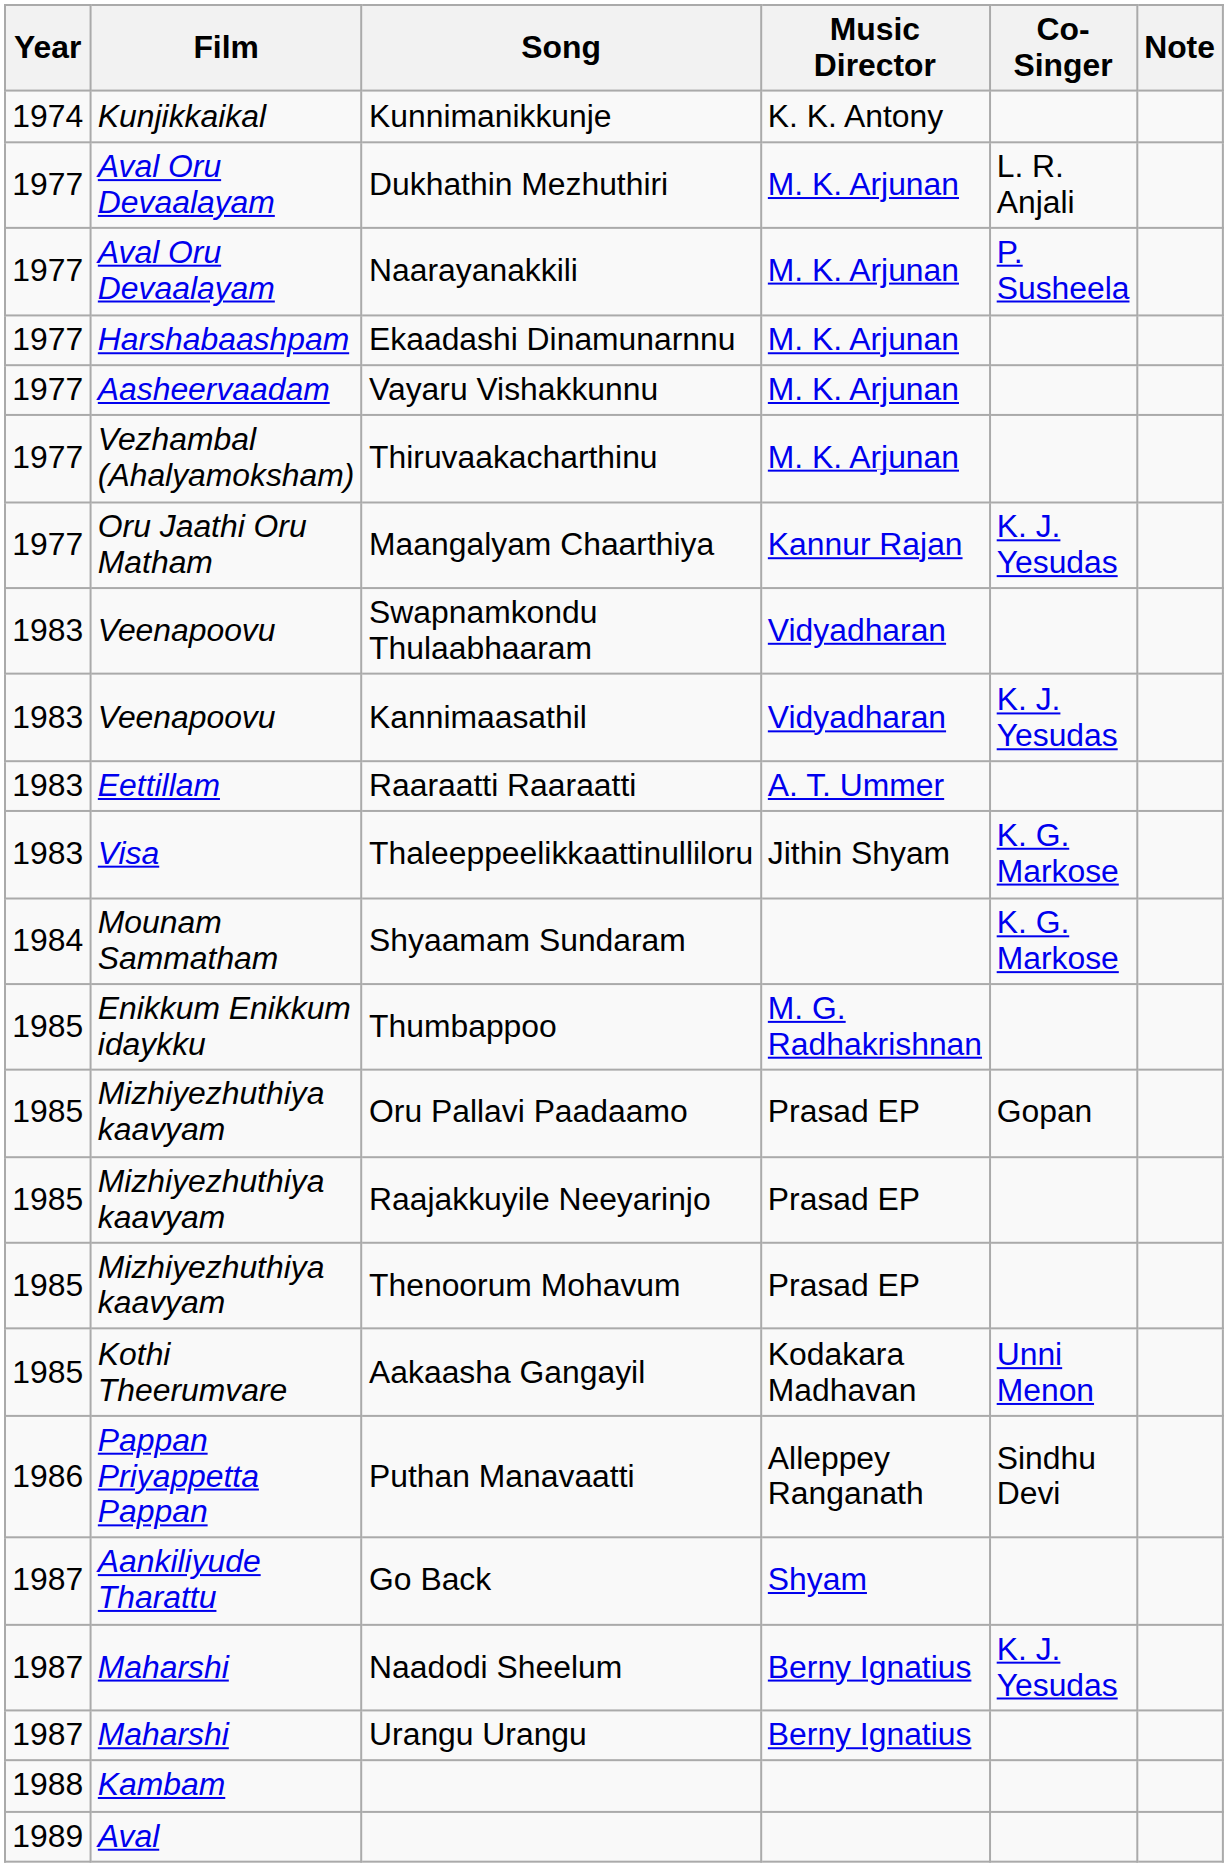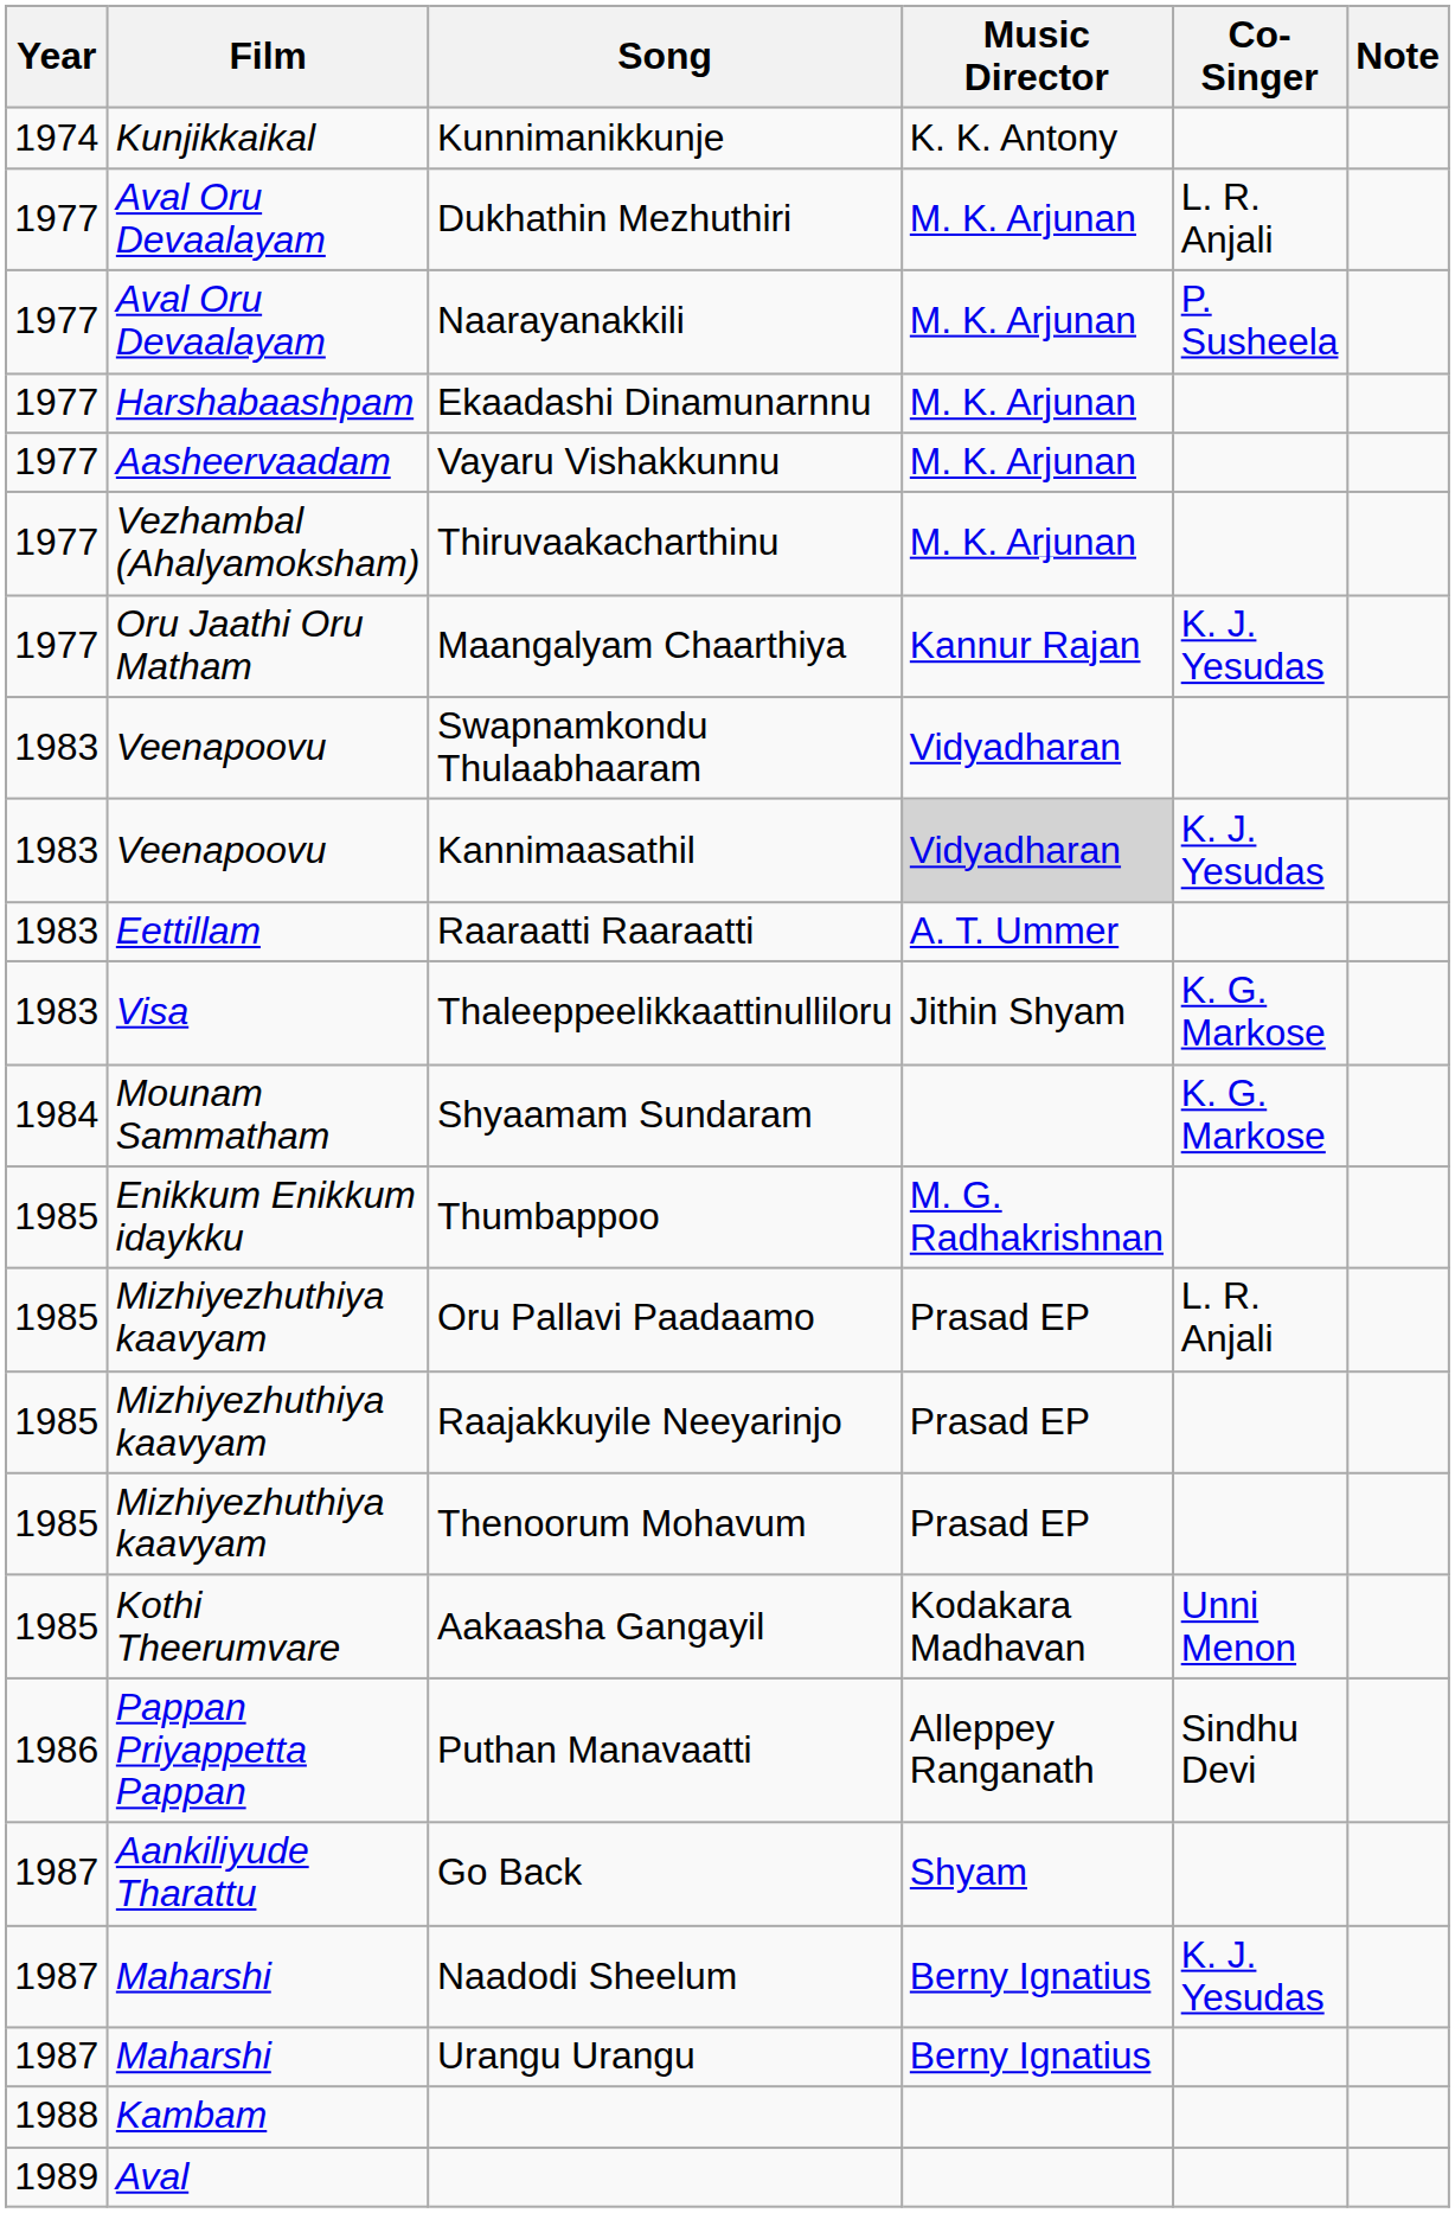Kannimaasathil | Music Director: no background -> lightgrey background
Oru Pallavi Paadaamo | Co-Singer: Gopan -> L. R. Anjali
